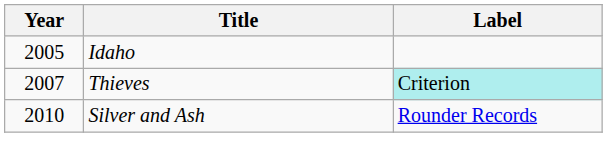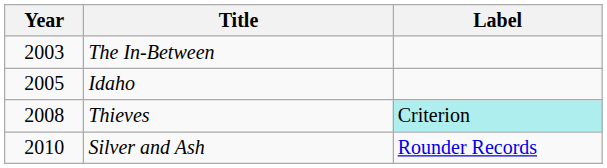+ row: 2003 | The In-Between
Thieves | Year: 2007 -> 2008
